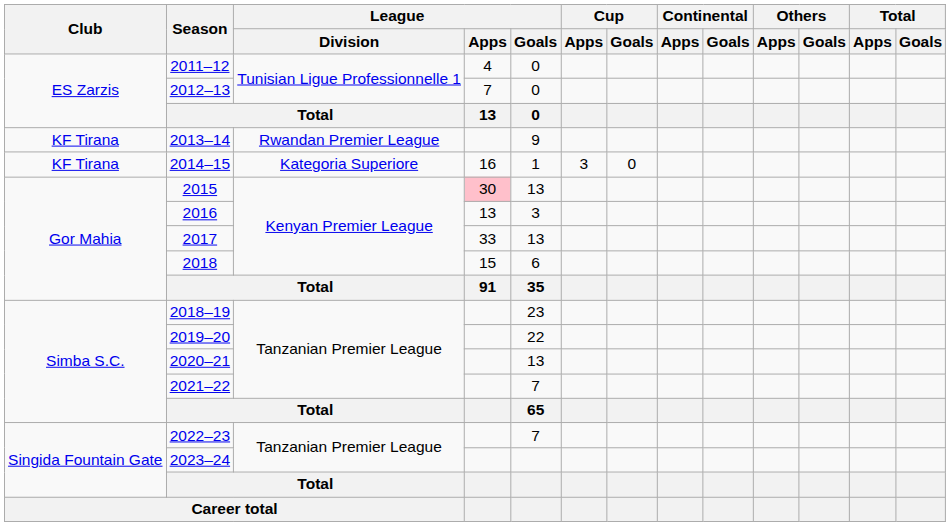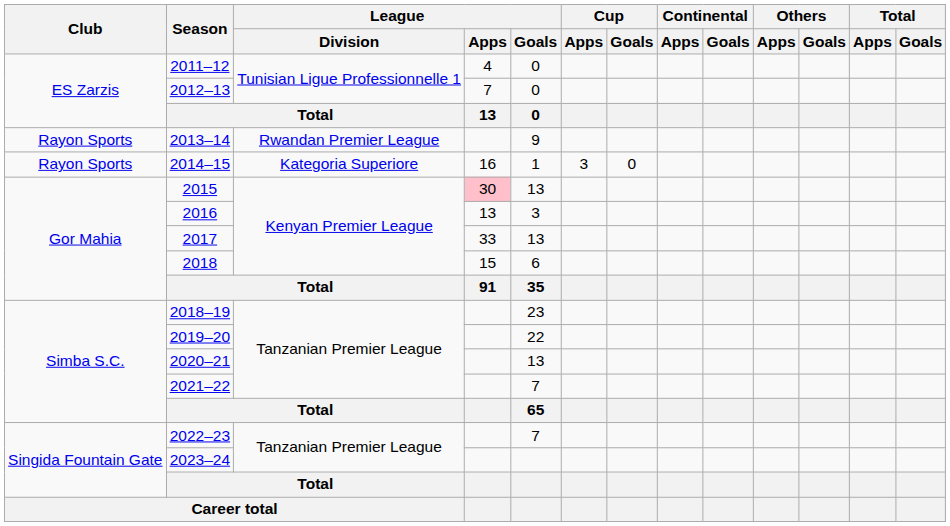2013–14 | Club: KF Tirana -> Rayon Sports
2014–15 | Club: KF Tirana -> Rayon Sports
